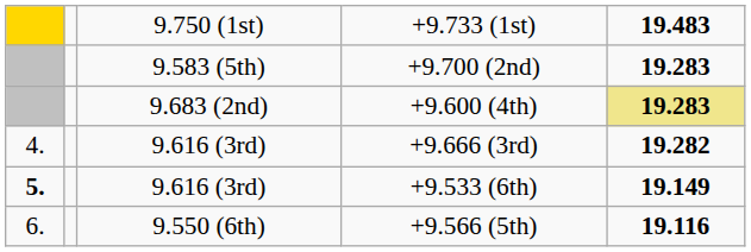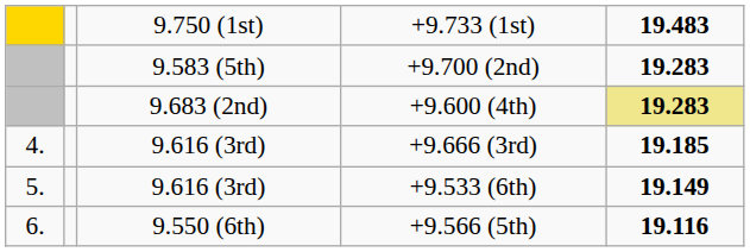+9.666 (3rd) | column 5: 19.282 -> 19.185
+9.533 (6th) | column 1: bold -> normal
